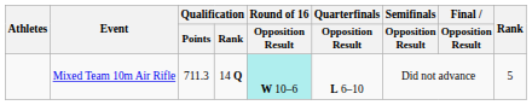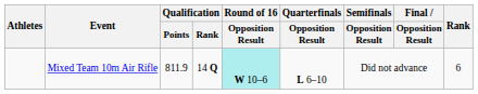Mixed Team 10m Air Rifle | Qualification / Points: 711.3 -> 811.9
Mixed Team 10m Air Rifle | Rank: 5 -> 6
